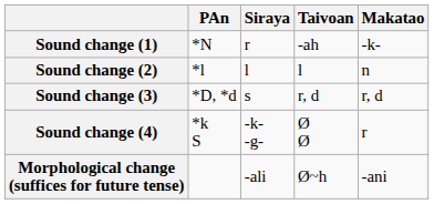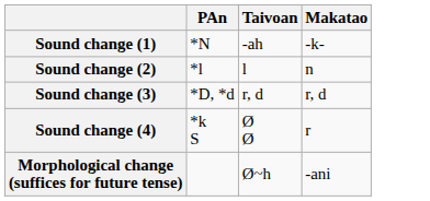- column: Siraya | r | l | s | -k- -g- | -ali
